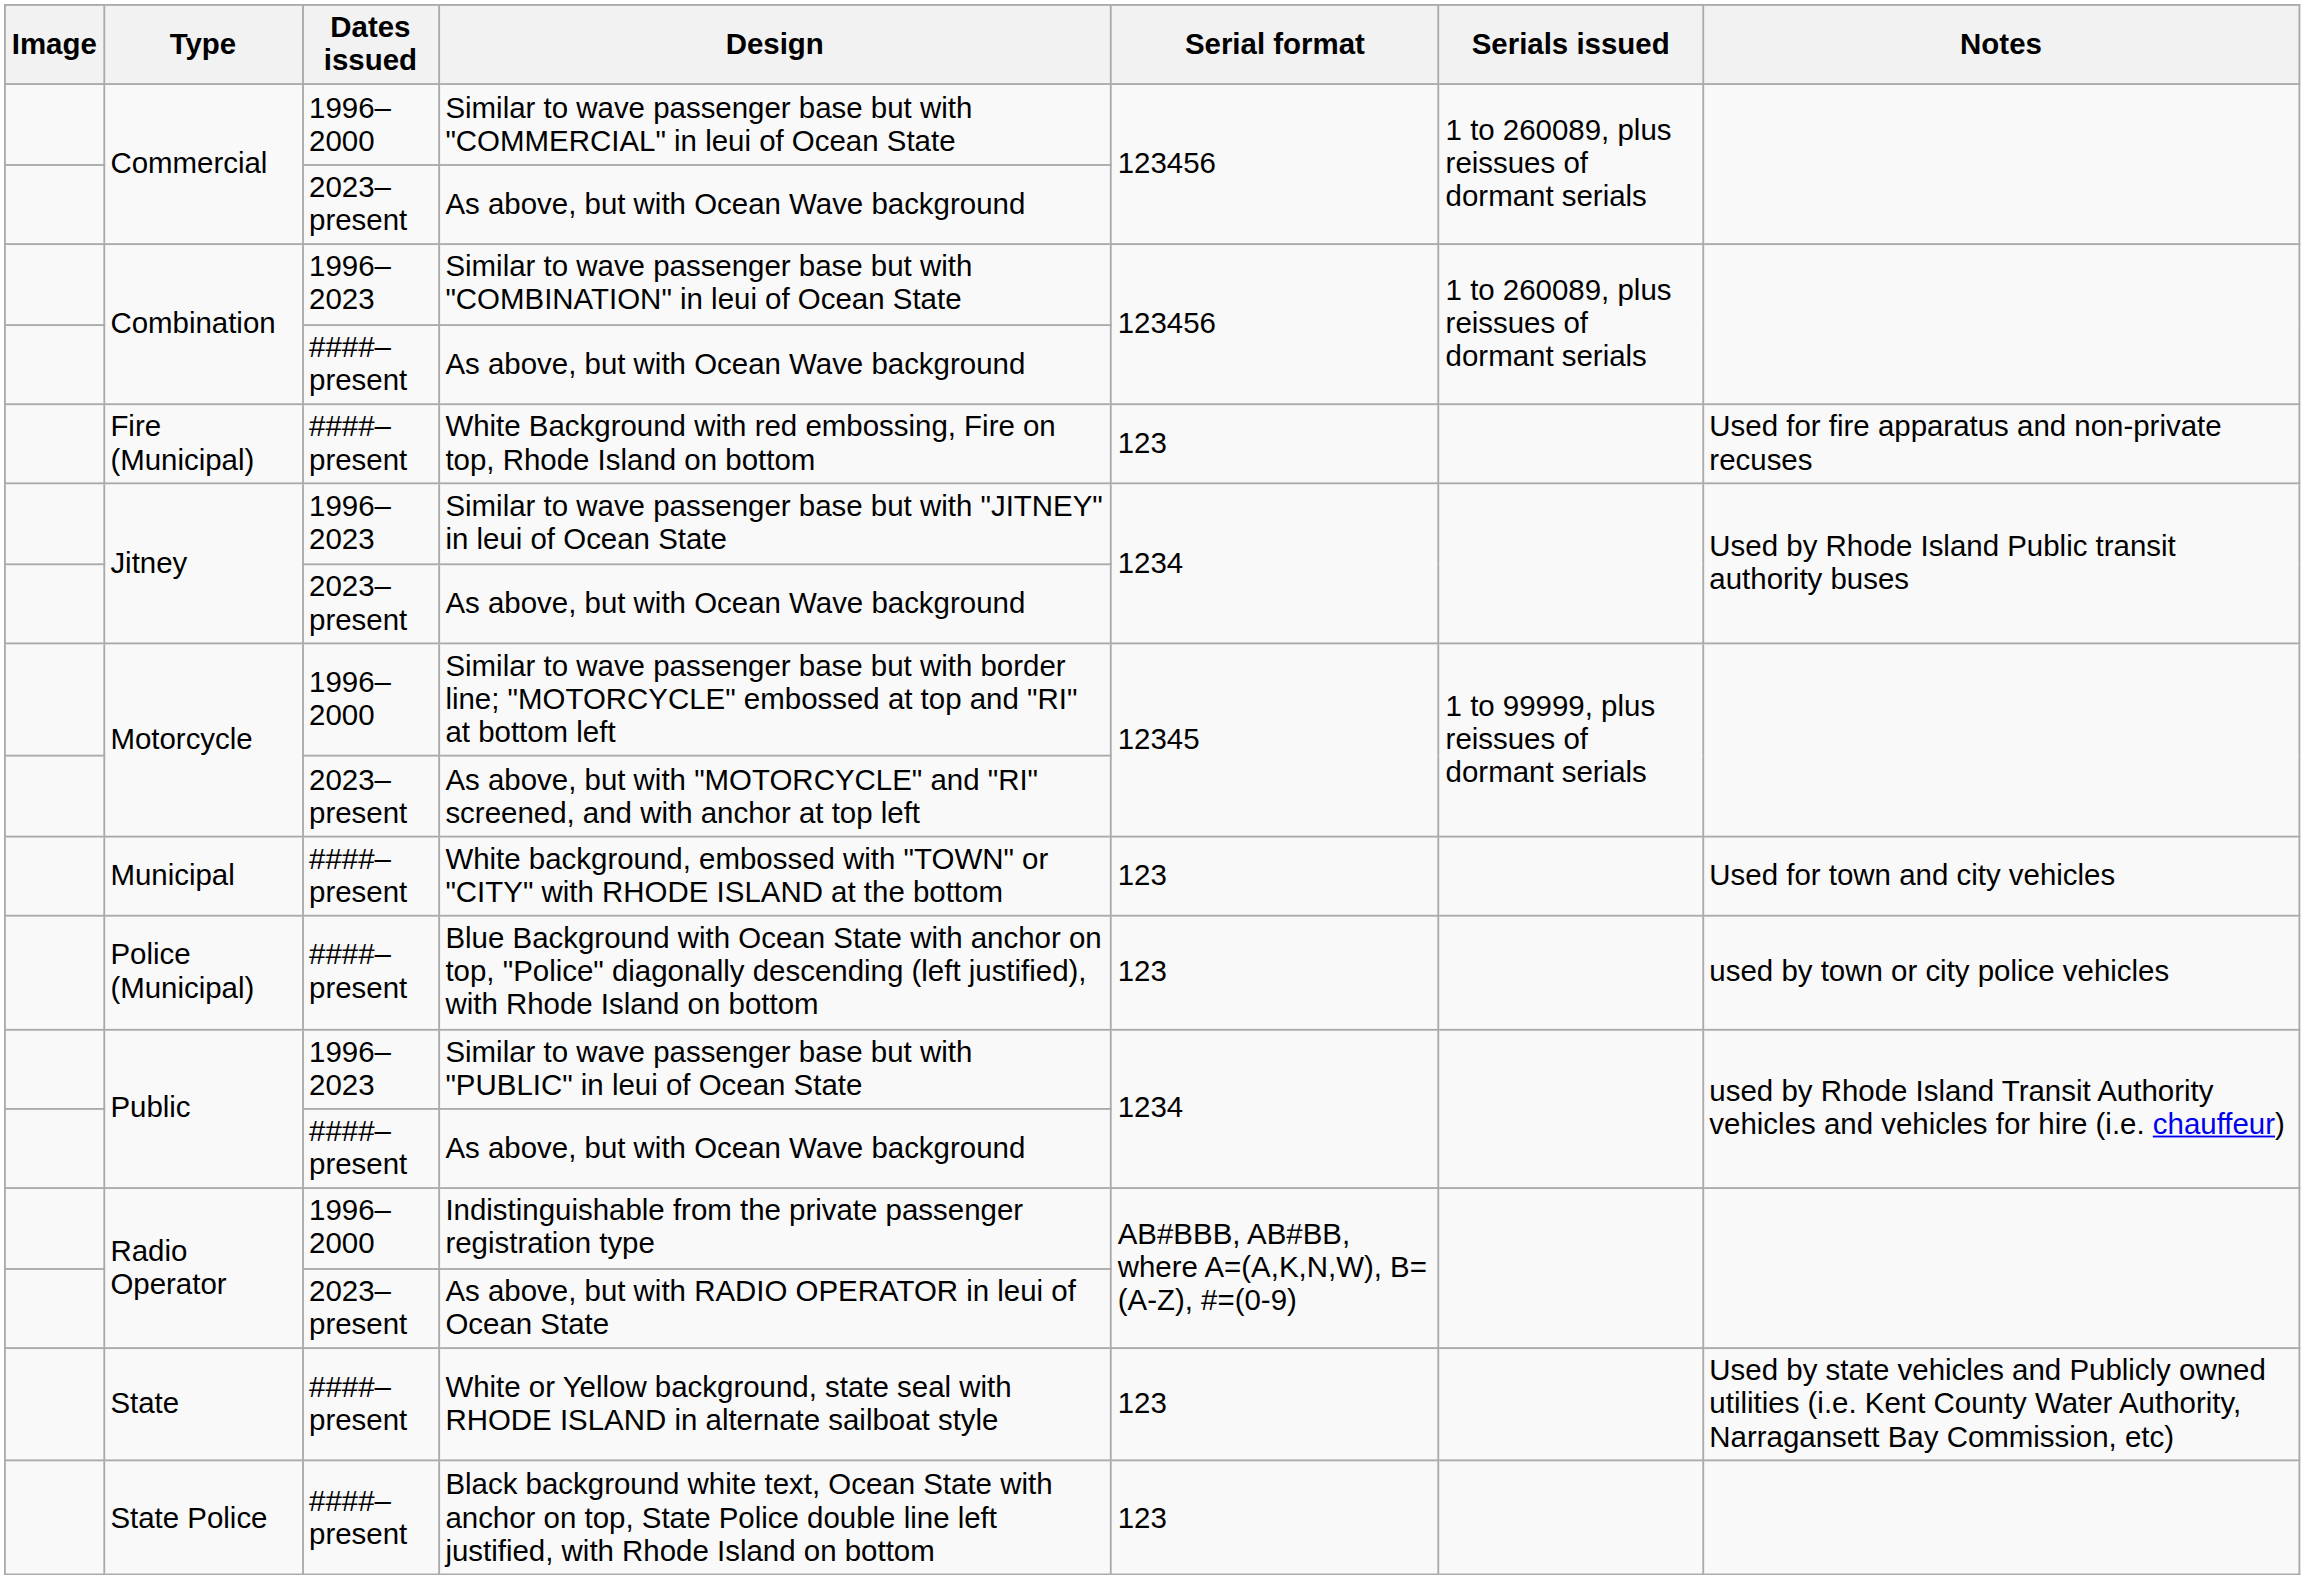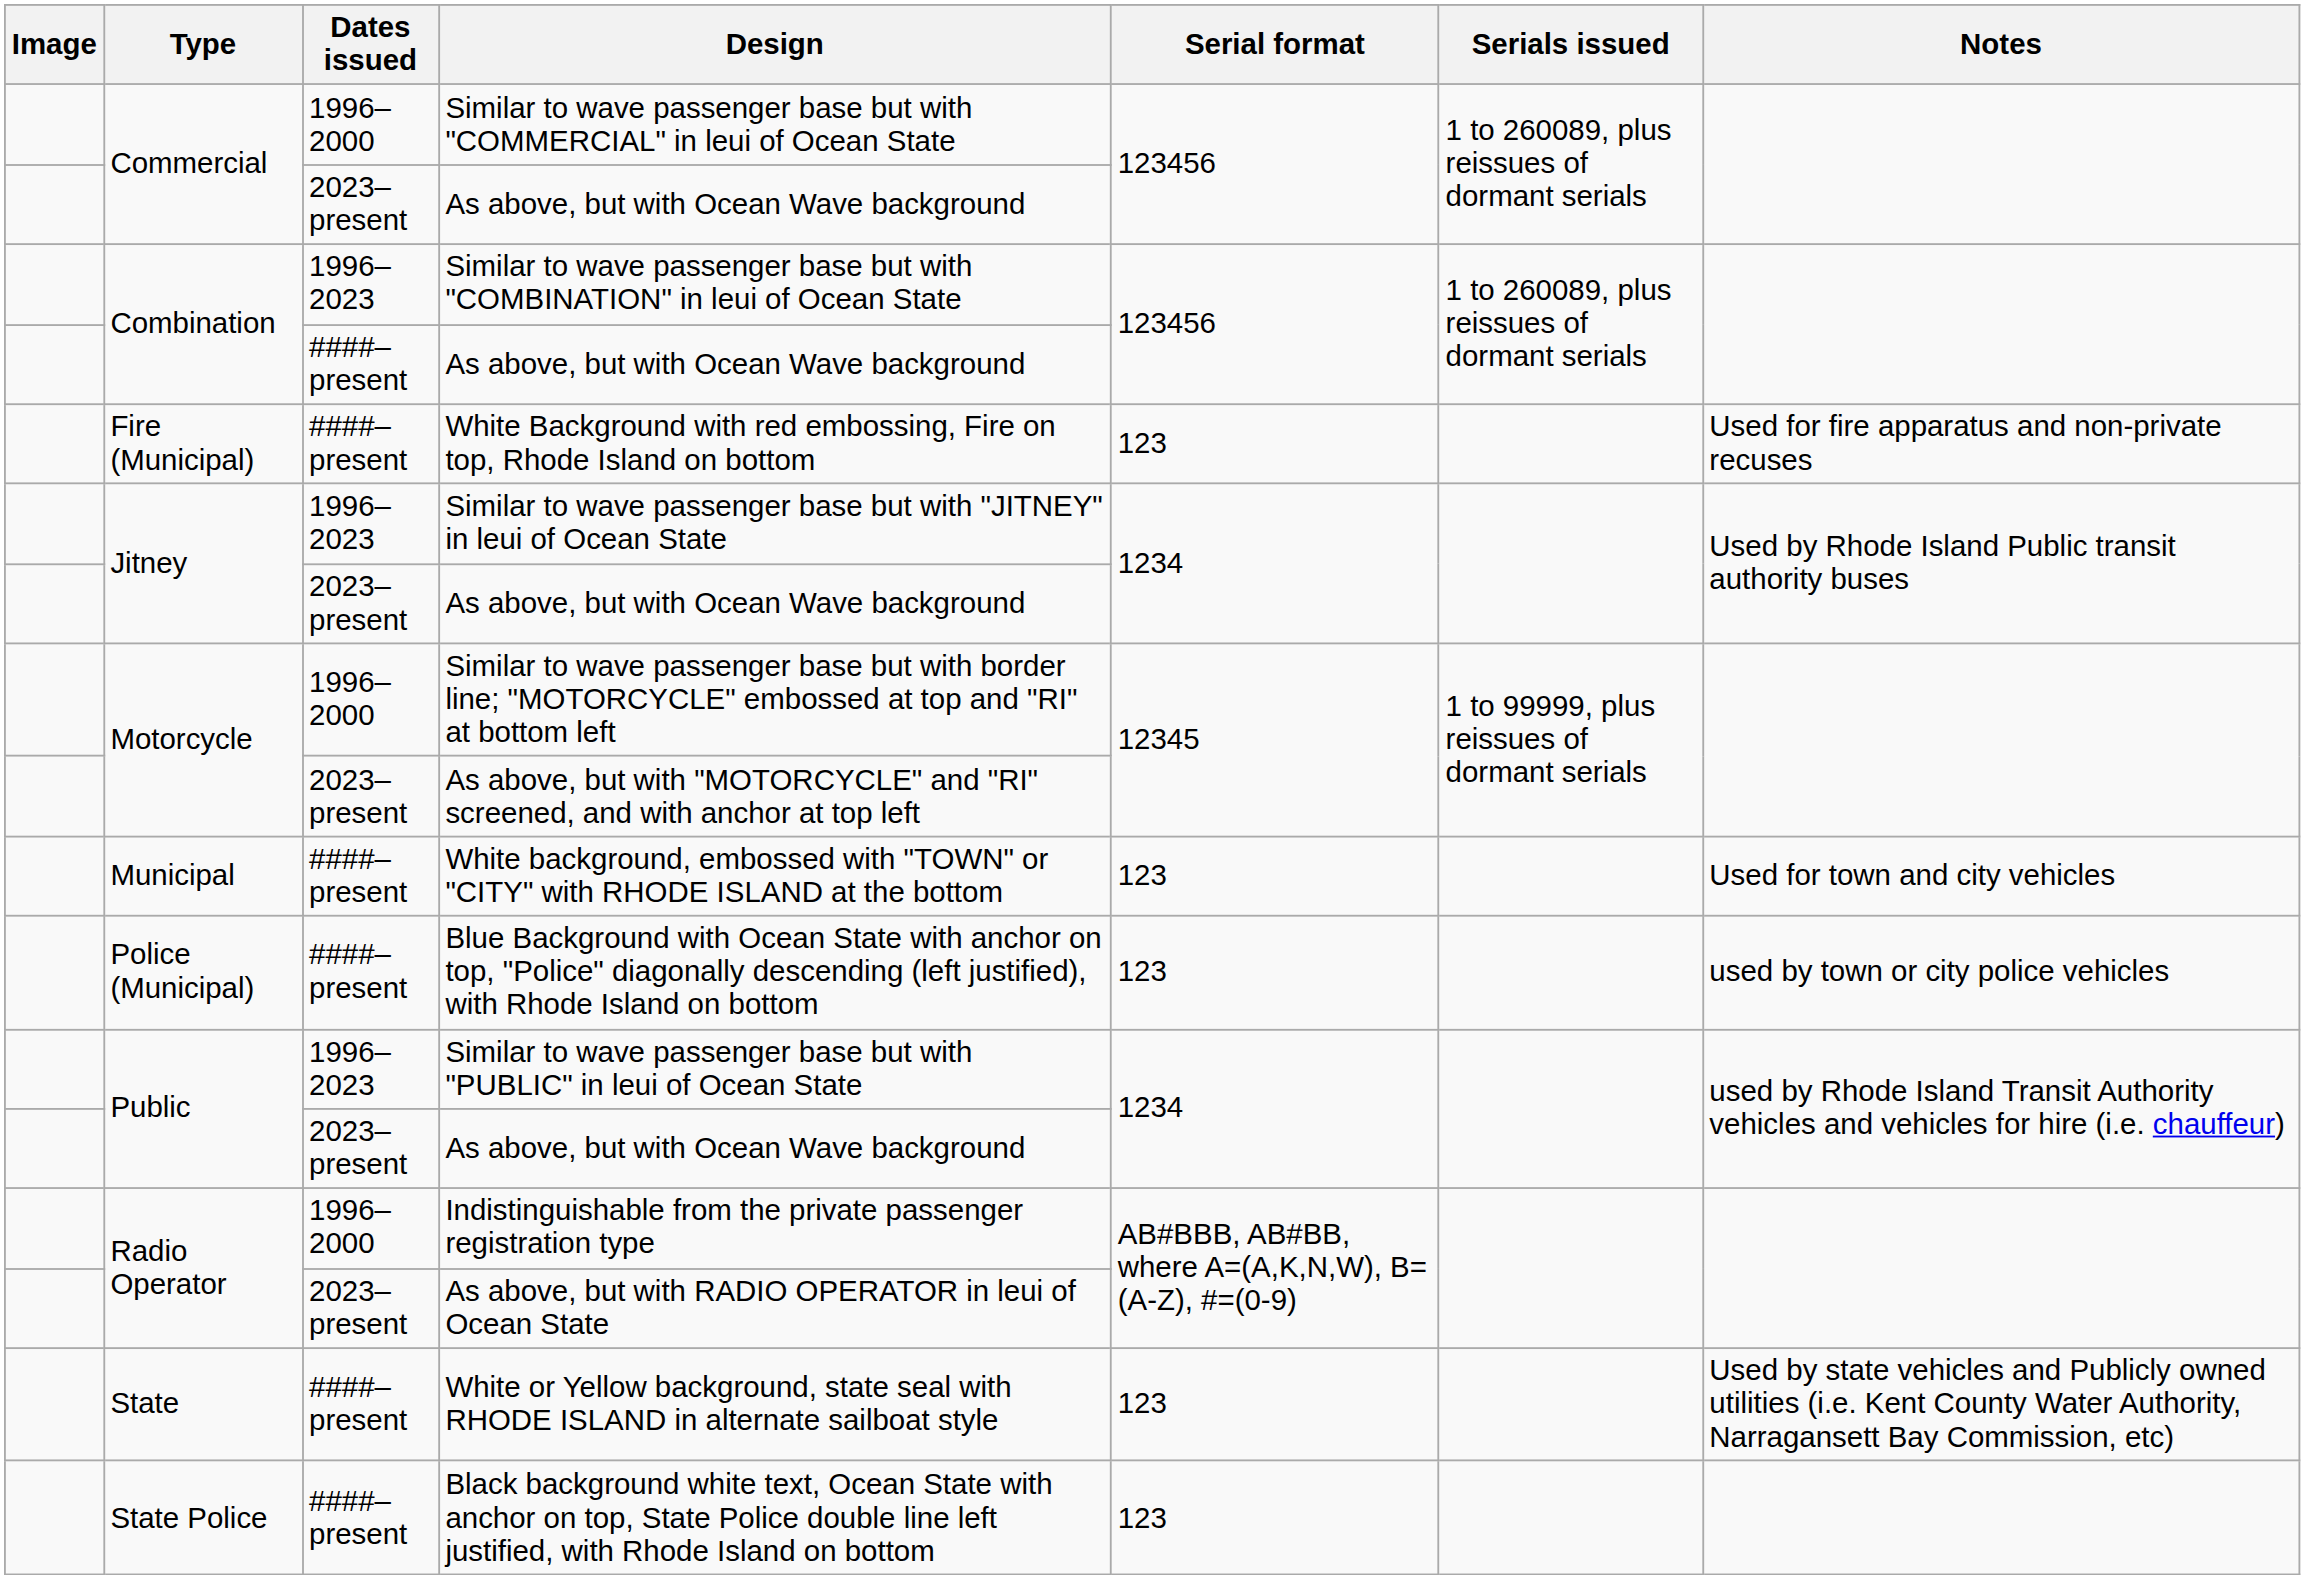Public / As above, but with Ocean Wave background | Dates issued: ####–present -> 2023–present
